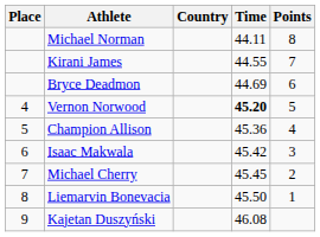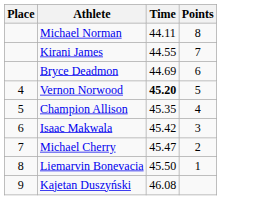- column: Country
Champion Allison | Time: 45.36 -> 45.35
Michael Cherry | Time: 45.45 -> 45.47
